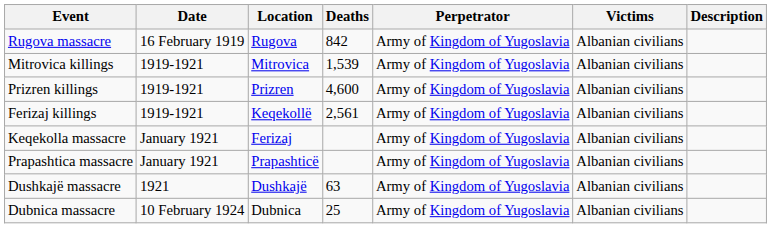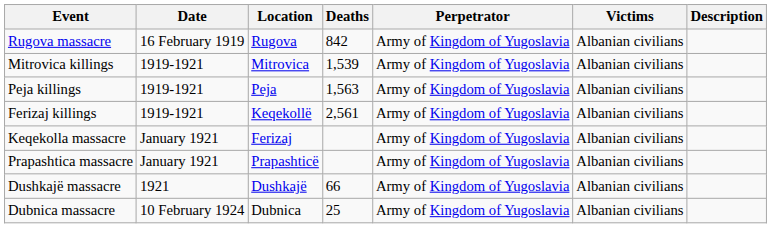+ row: Peja killings | 1919-1921 | Peja | 1,563 | Army of Kingdom of Yugoslavia | Albanian civilians
- row: Prizren killings | 1919-1921 | Prizren | 4,600 | Army of Kingdom of Yugoslavia | Albanian civilians
Dushkajë massacre | Deaths: 63 -> 66
